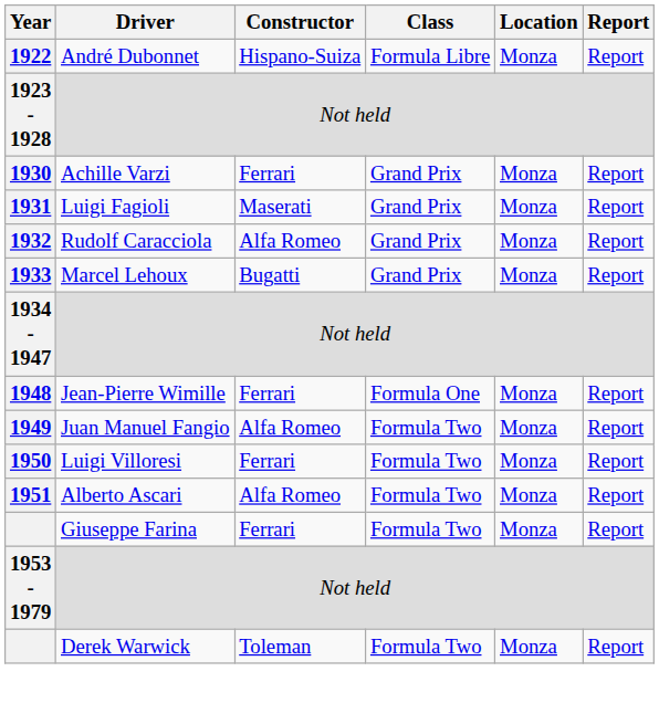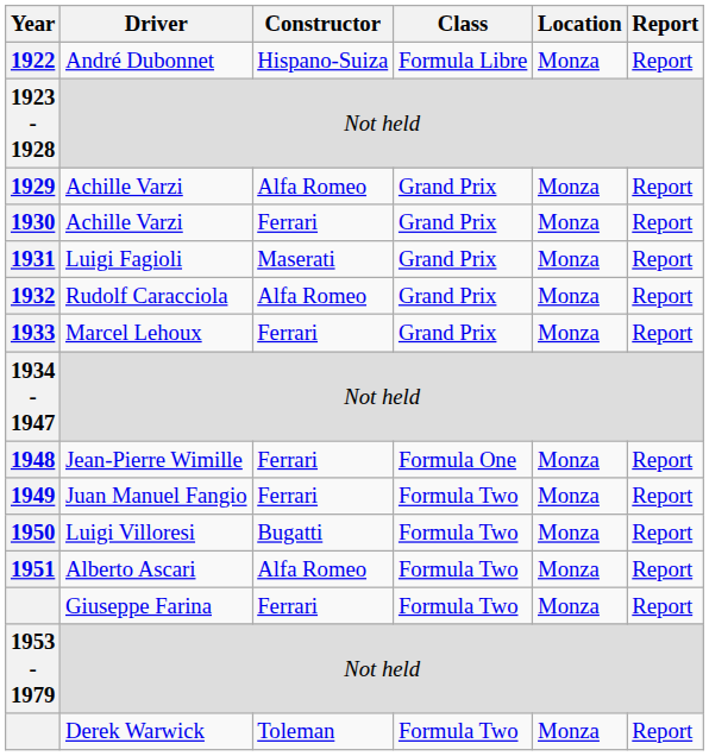+ row: 1929 | Achille Varzi | Alfa Romeo | Grand Prix | Monza | Report
1933 | Constructor: Bugatti -> Ferrari
1949 | Constructor: Alfa Romeo -> Ferrari
1950 | Constructor: Ferrari -> Bugatti
